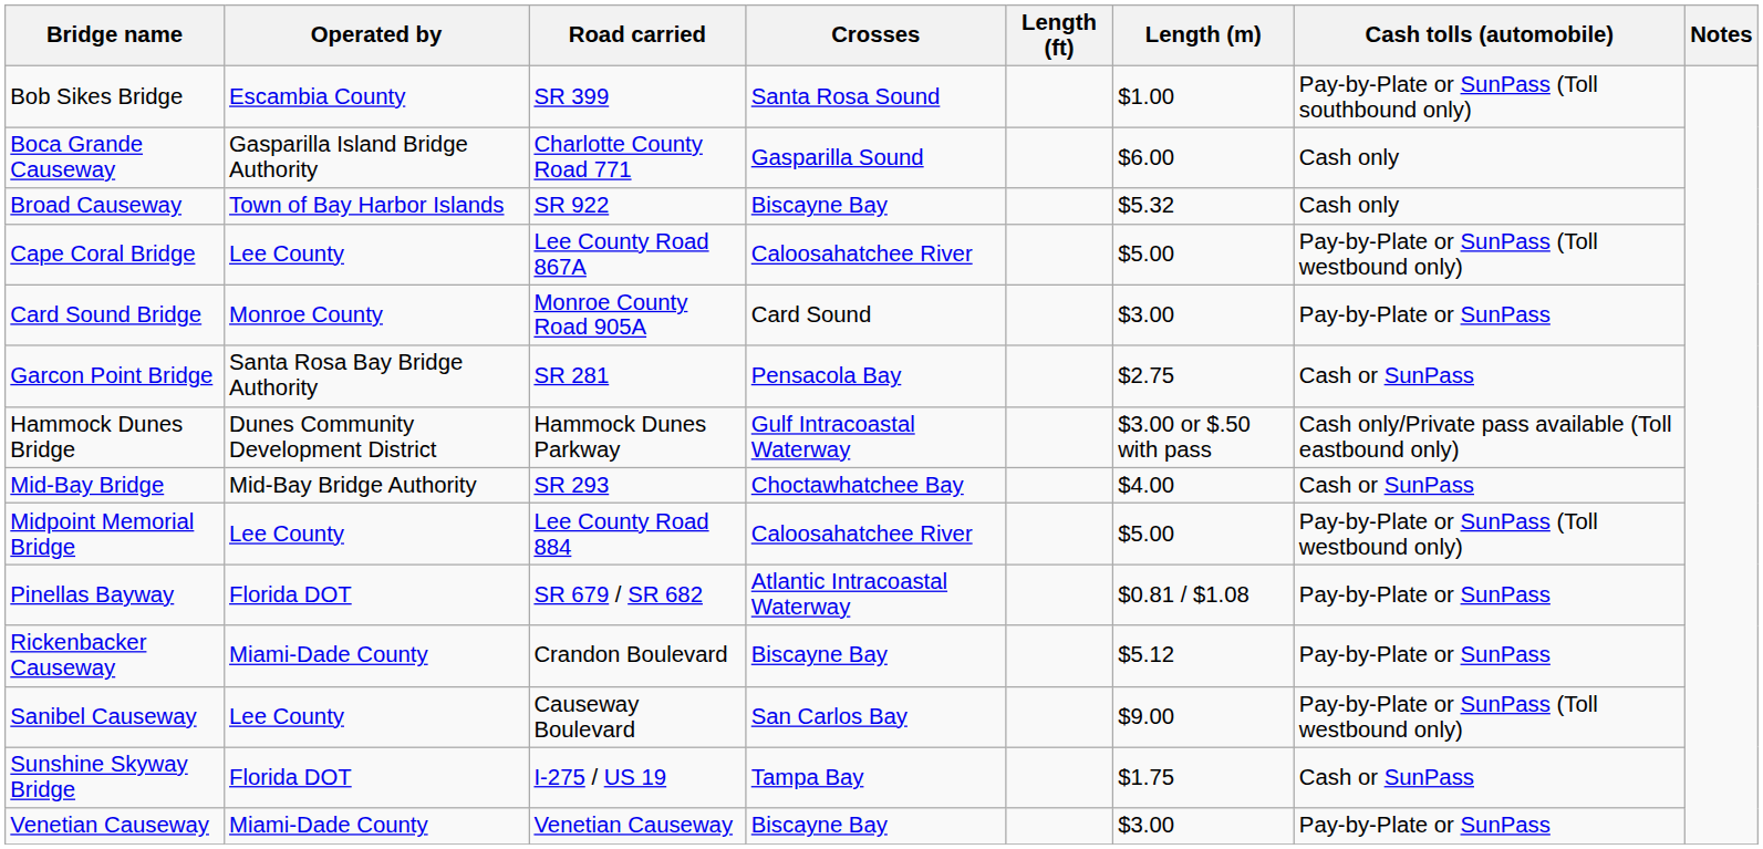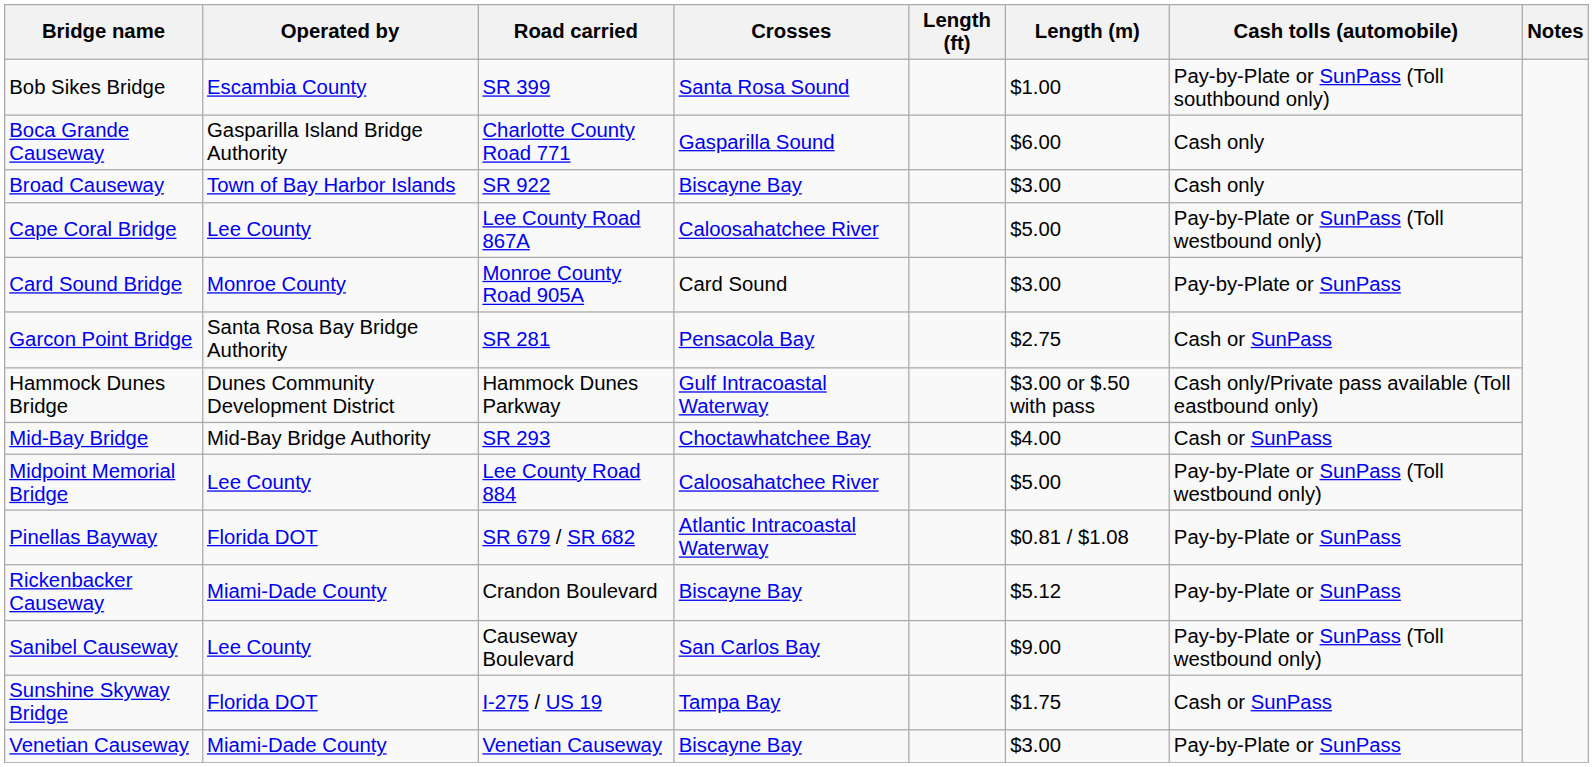Broad Causeway | Length (m): $5.32 -> $3.00
